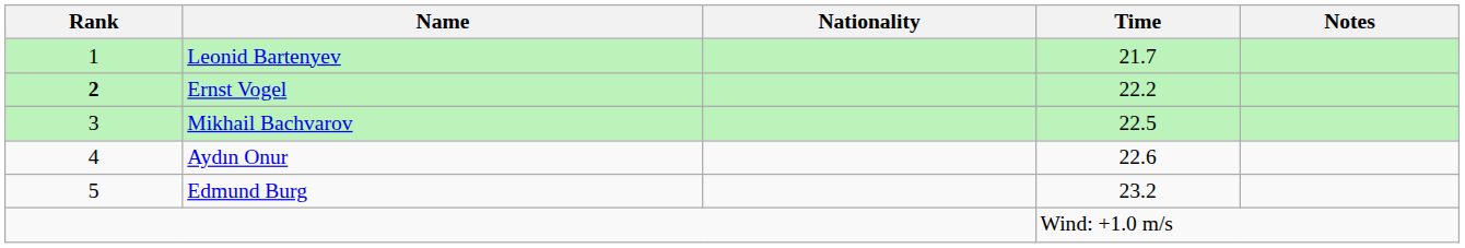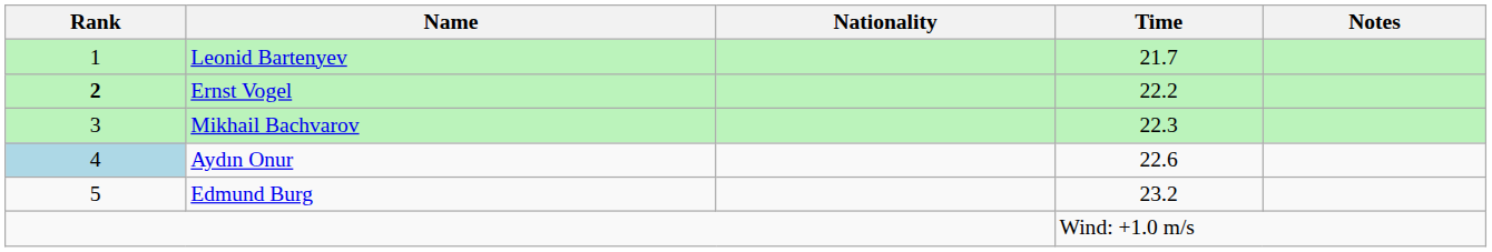Mikhail Bachvarov | Time: 22.5 -> 22.3
Aydın Onur | Rank: no background -> lightblue background
